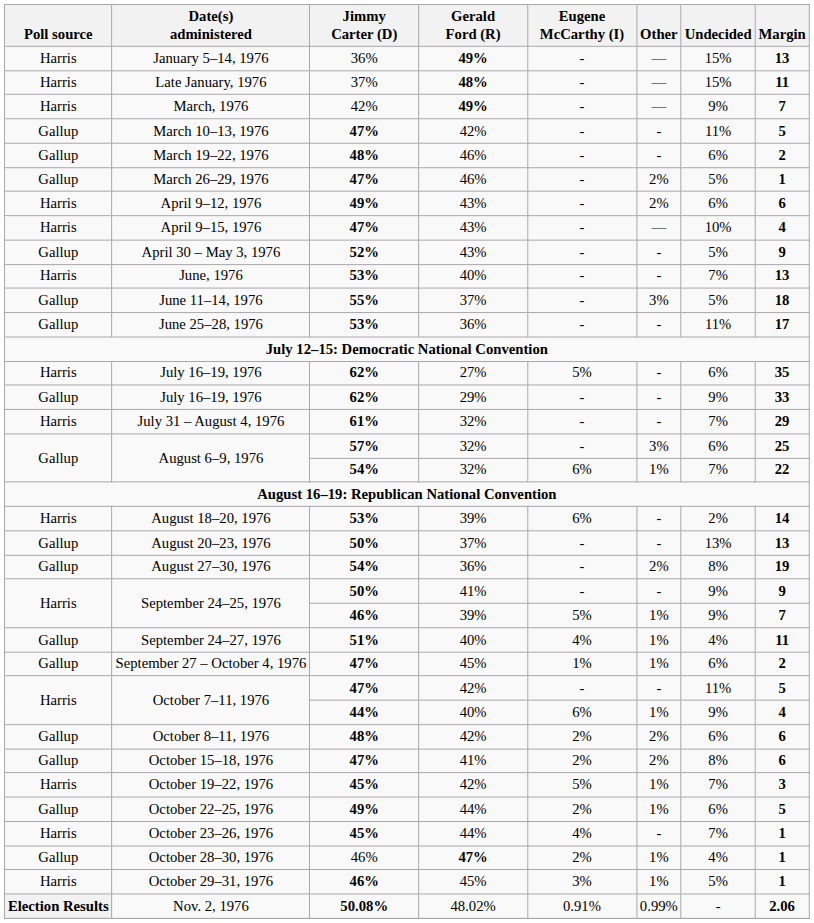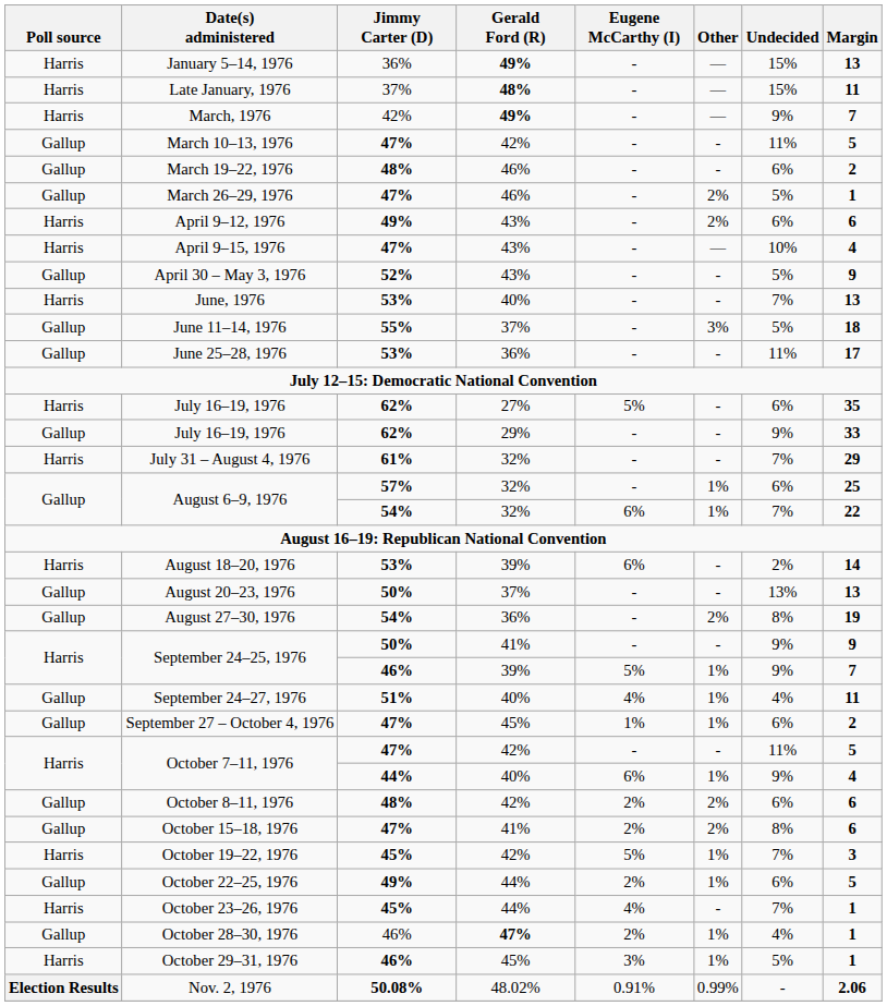August 6–9, 1976 / 57% | Other: 3% -> 1%
